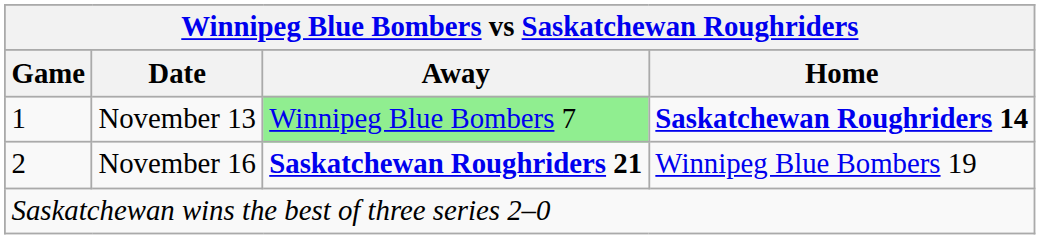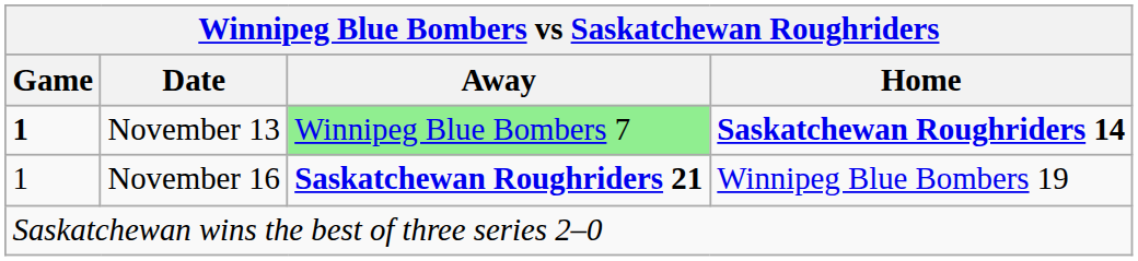November 13 | Game: normal -> bold
November 16 | Game: 2 -> 1
